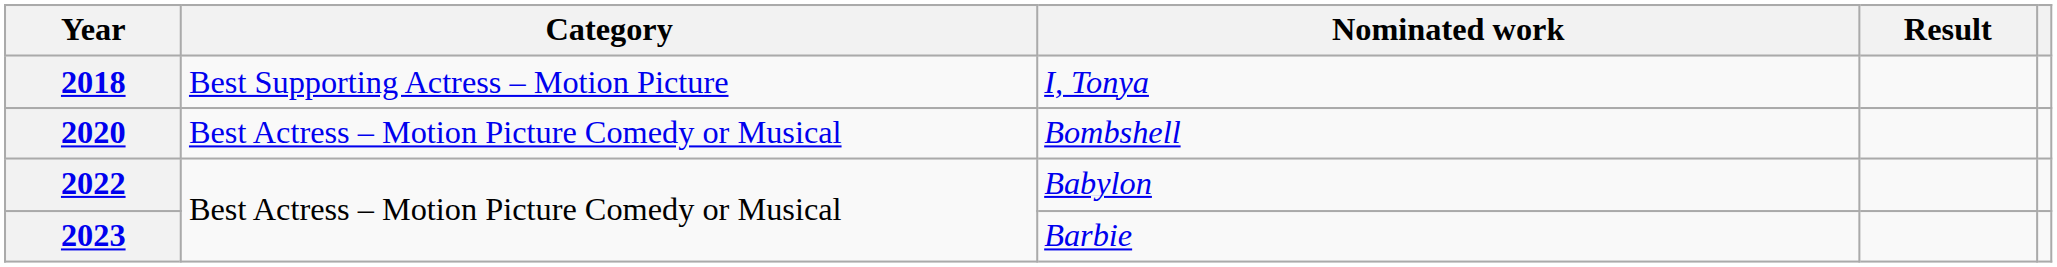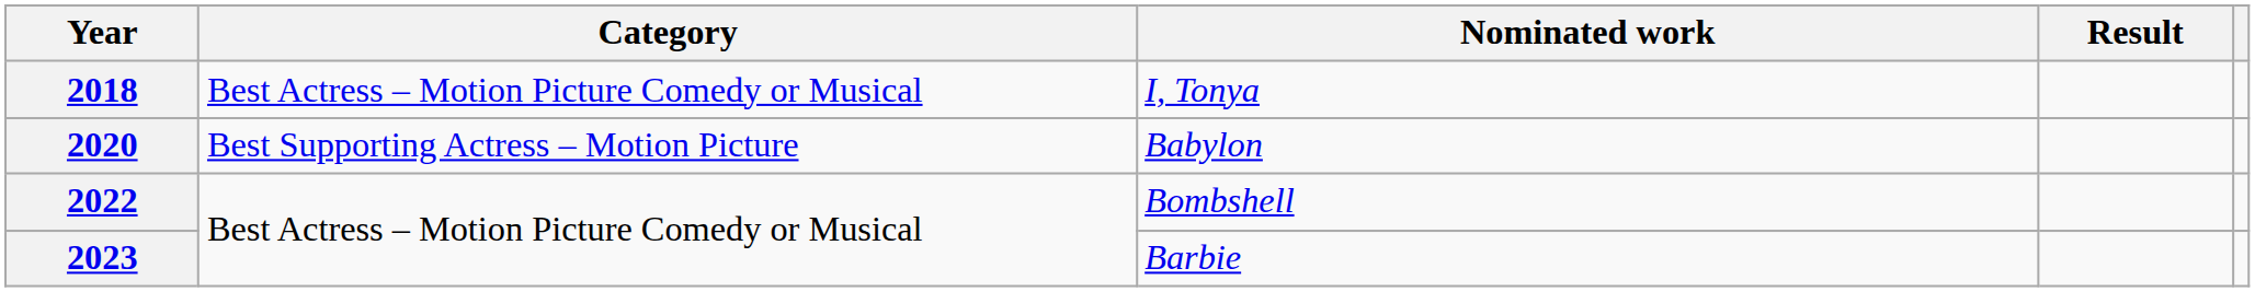2018 | Category: Best Supporting Actress – Motion Picture -> Best Actress – Motion Picture Comedy or Musical
2020 | Category: Best Actress – Motion Picture Comedy or Musical -> Best Supporting Actress – Motion Picture
2020 | Nominated work: Bombshell -> Babylon
2022 | Nominated work: Babylon -> Bombshell
